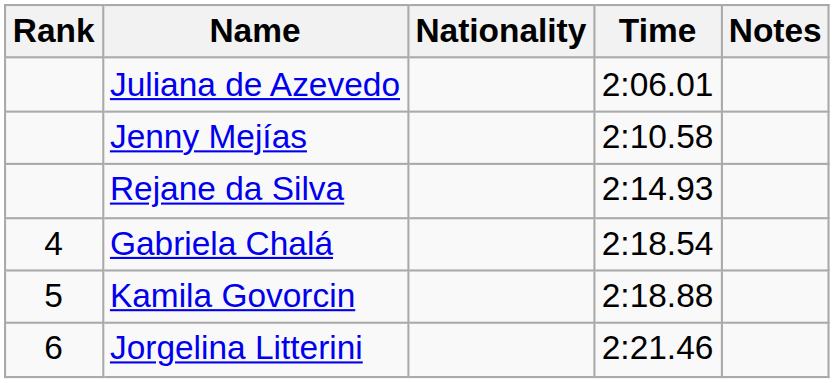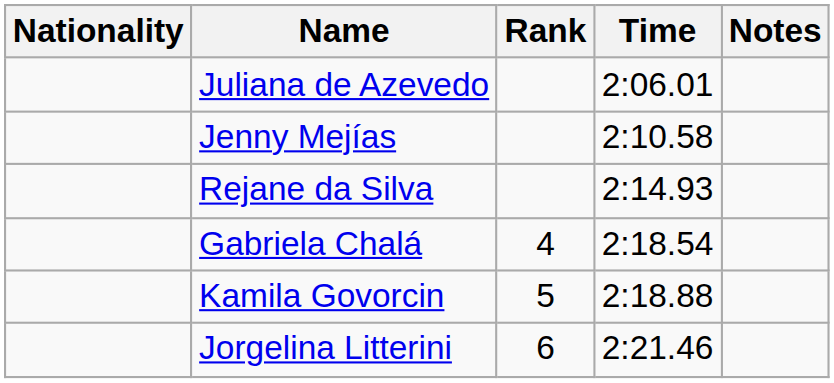columns swapped: Rank <-> Nationality
